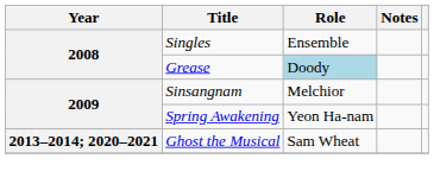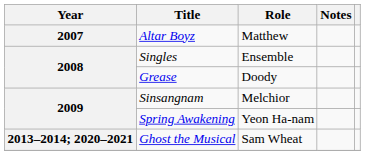+ row: 2007 | Altar Boyz | Matthew
Grease | Role: lightblue background -> no background
